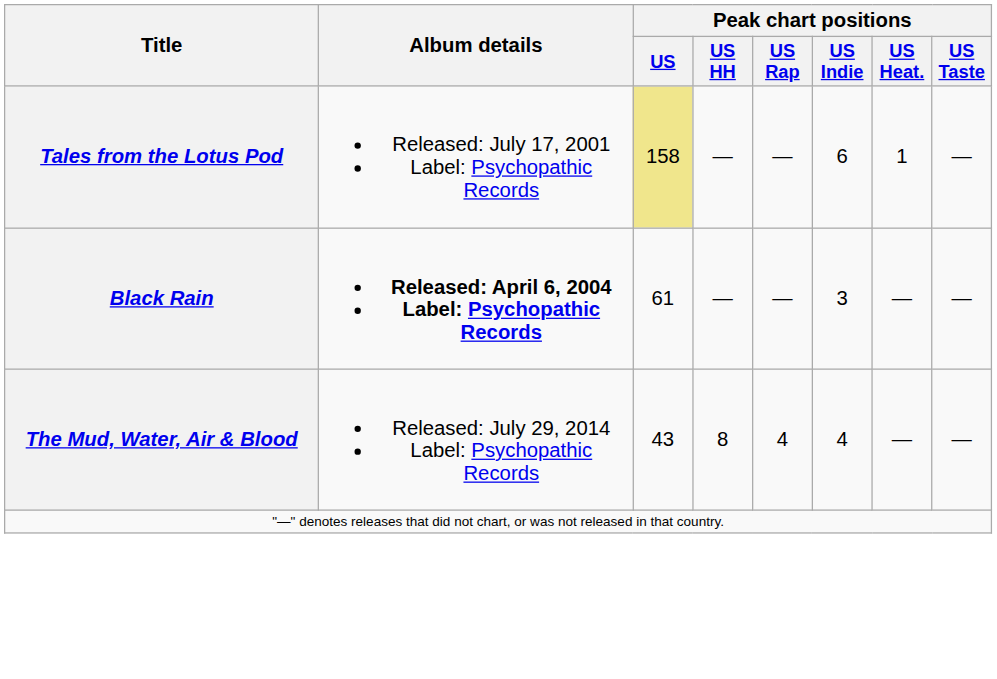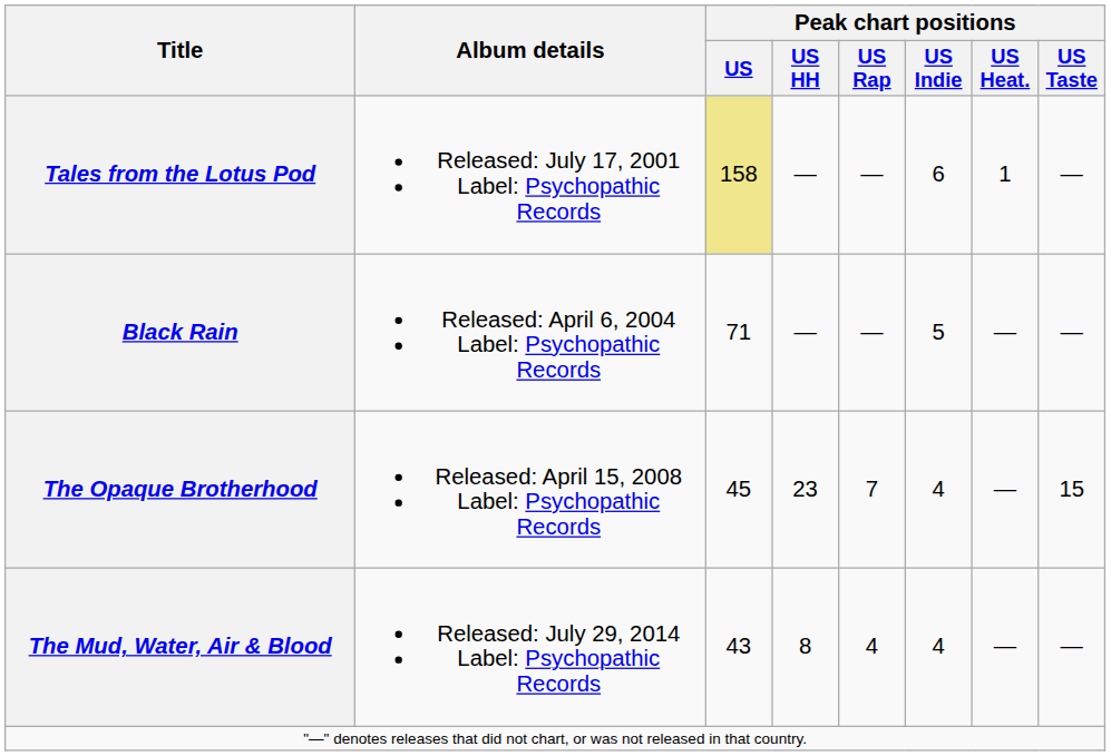Black Rain | Album details: bold -> normal
Black Rain | Peak chart positions / US: 61 -> 71
Black Rain | Peak chart positions / US Indie: 3 -> 5
+ row: The Opaque Brotherhood | Released: April 15, 2008 Label: Psychopathic Records | 45 | 23 | 7 | 4 | — | 15
